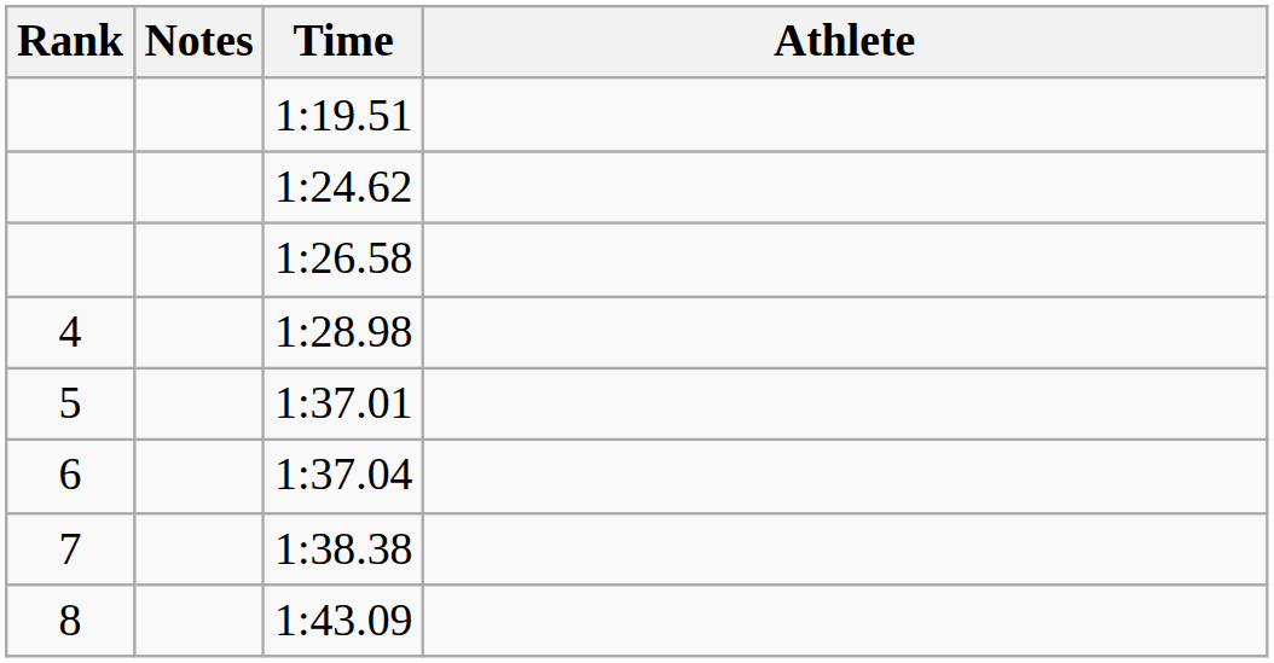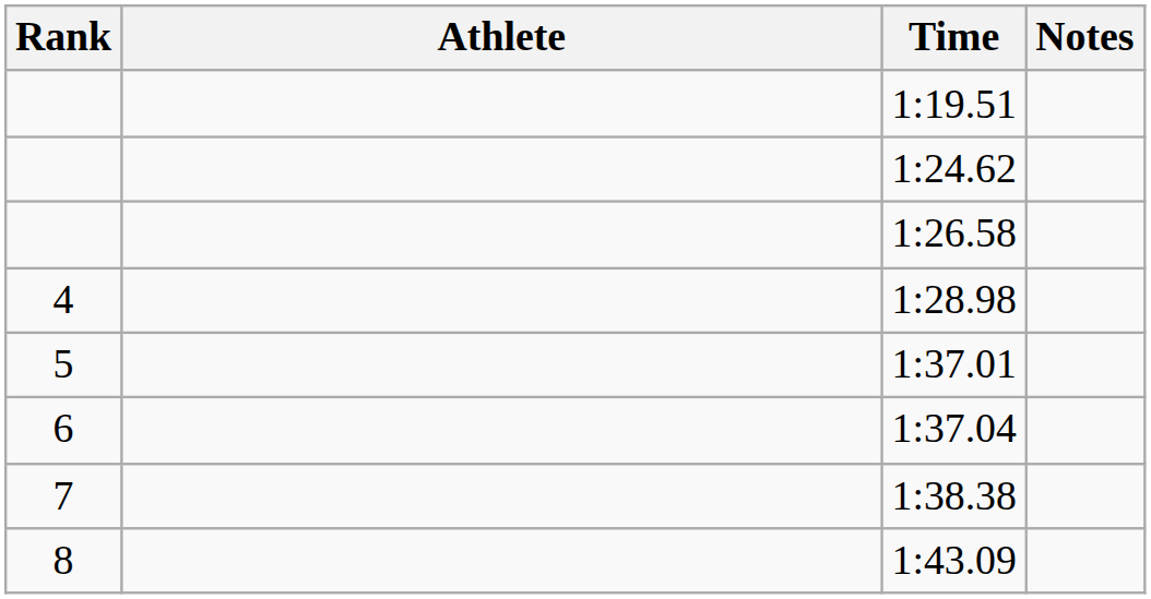columns swapped: Athlete <-> Notes
